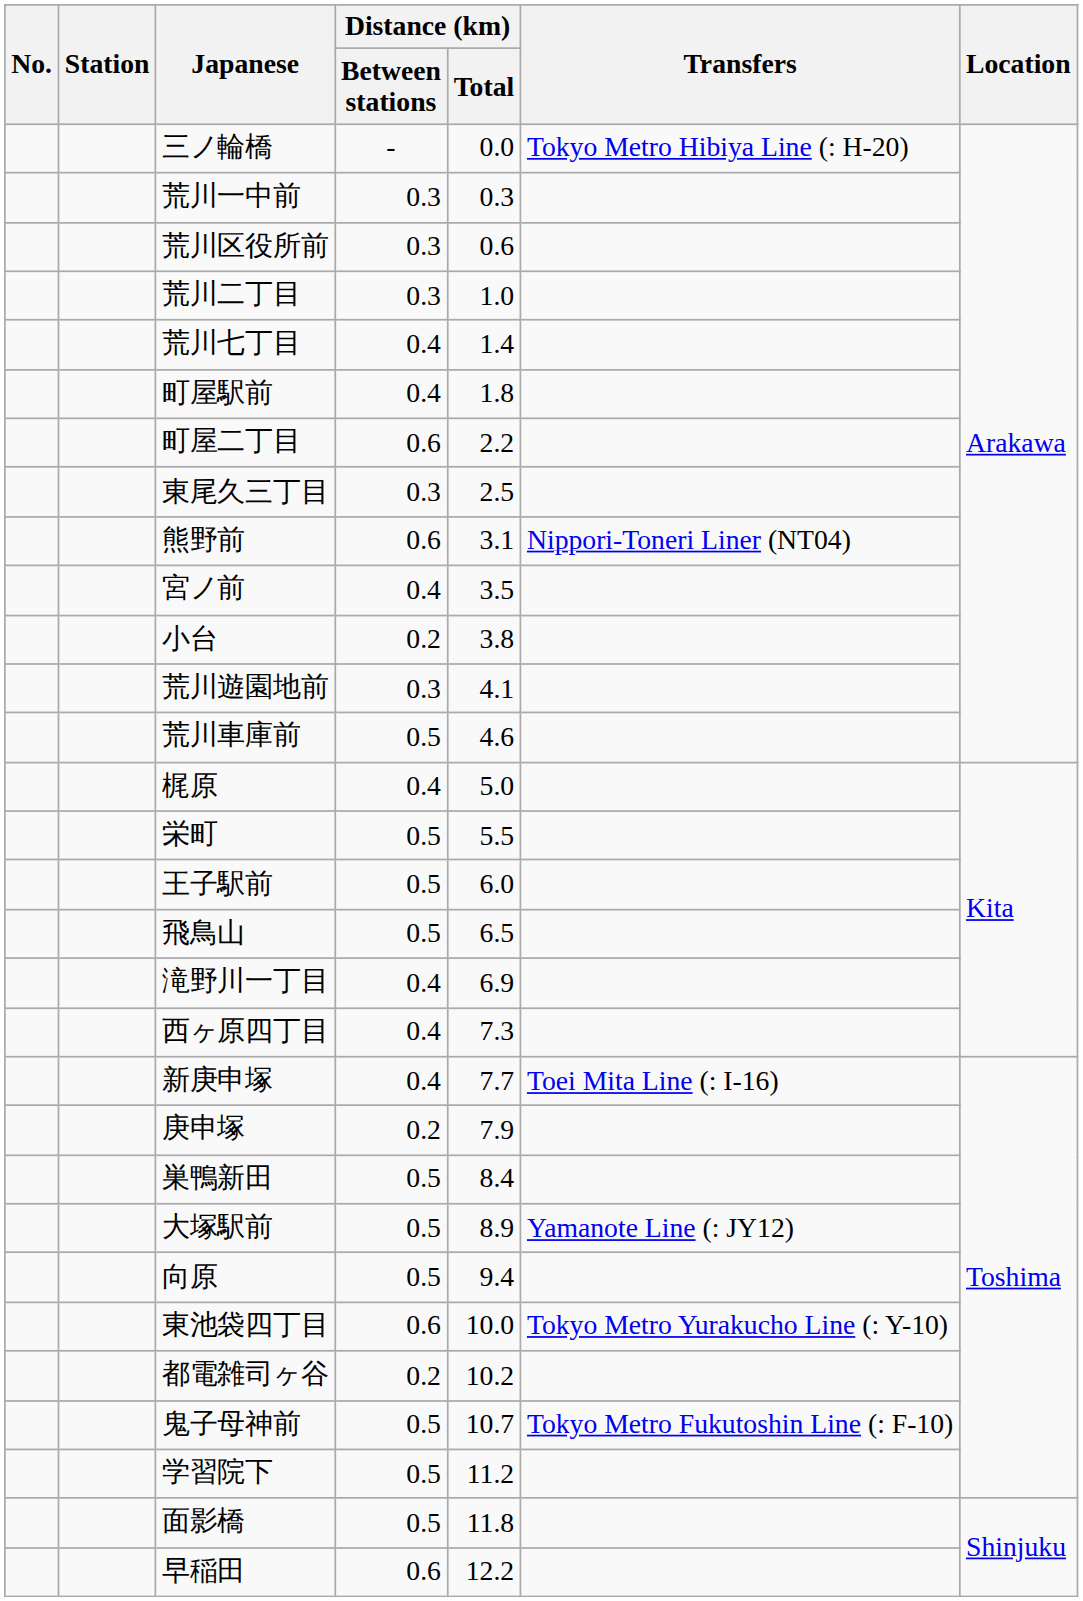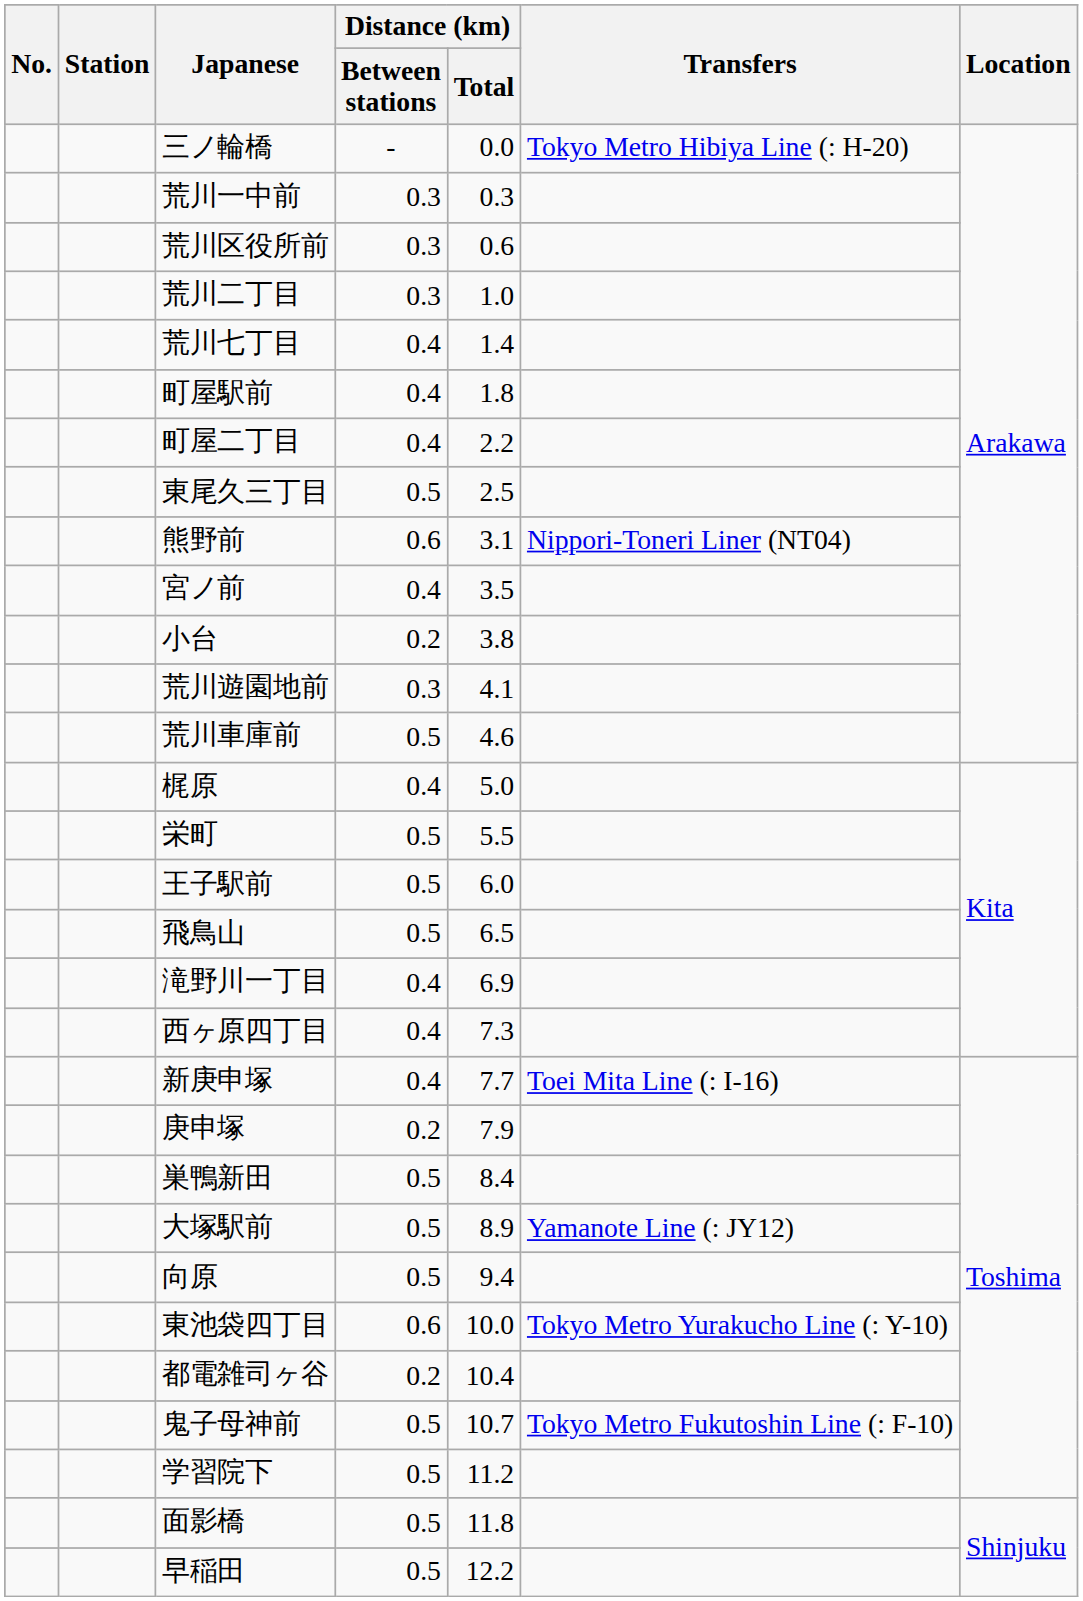町屋二丁目 | Distance (km) / Between stations: 0.6 -> 0.4
東尾久三丁目 | Distance (km) / Between stations: 0.3 -> 0.5
都電雑司ヶ谷 | Distance (km) / Total: 10.2 -> 10.4
早稲田 | Distance (km) / Between stations: 0.6 -> 0.5
